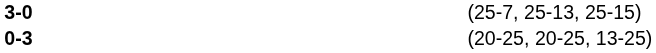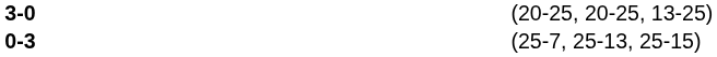3-0 | column 4: (25-7, 25-13, 25-15) -> (20-25, 20-25, 13-25)
0-3 | column 4: (20-25, 20-25, 13-25) -> (25-7, 25-13, 25-15)
